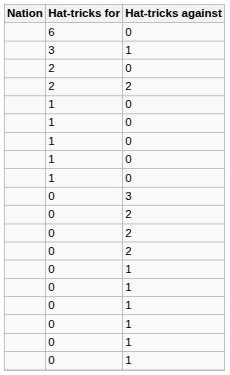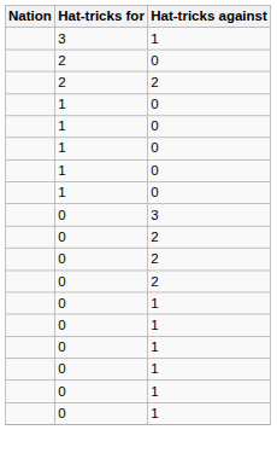- row: 6 | 0
